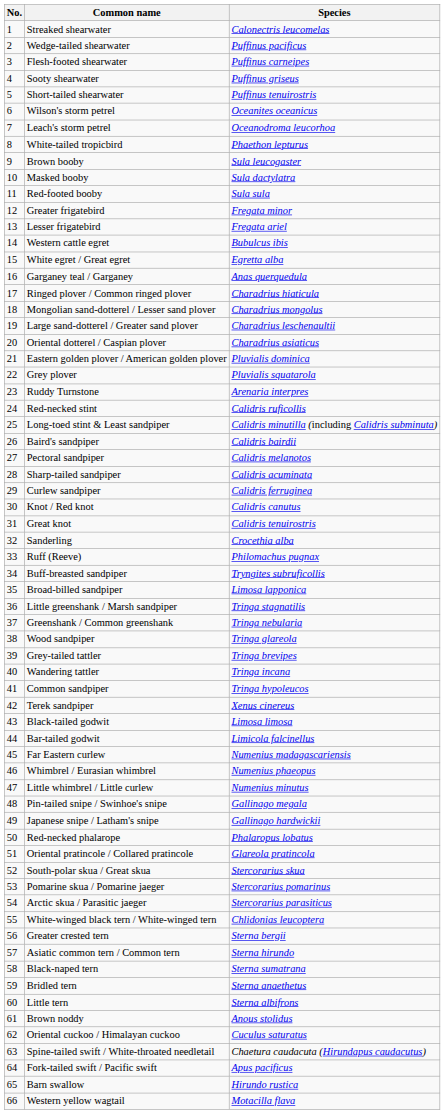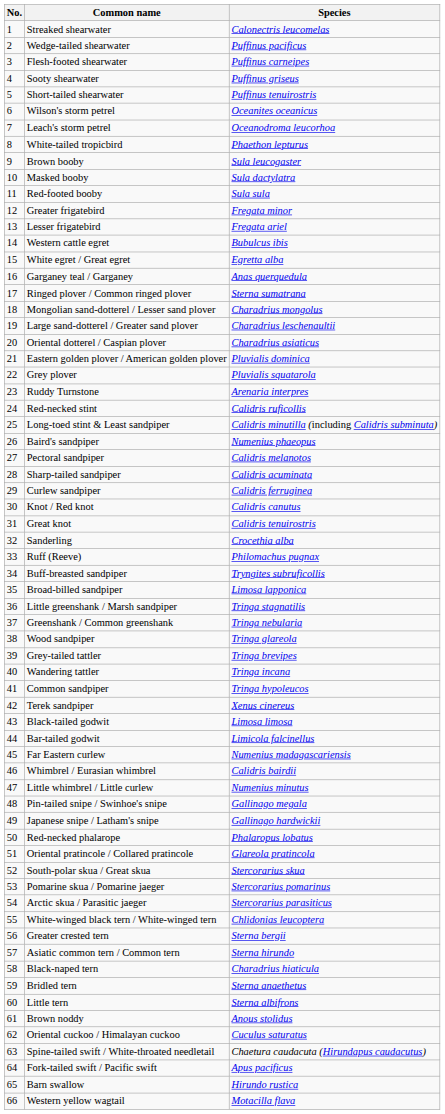Ringed plover / Common ringed plover | Species: Charadrius hiaticula -> Sterna sumatrana
Baird's sandpiper | Species: Calidris bairdii -> Numenius phaeopus
Whimbrel / Eurasian whimbrel | Species: Numenius phaeopus -> Calidris bairdii
Black-naped tern | Species: Sterna sumatrana -> Charadrius hiaticula
